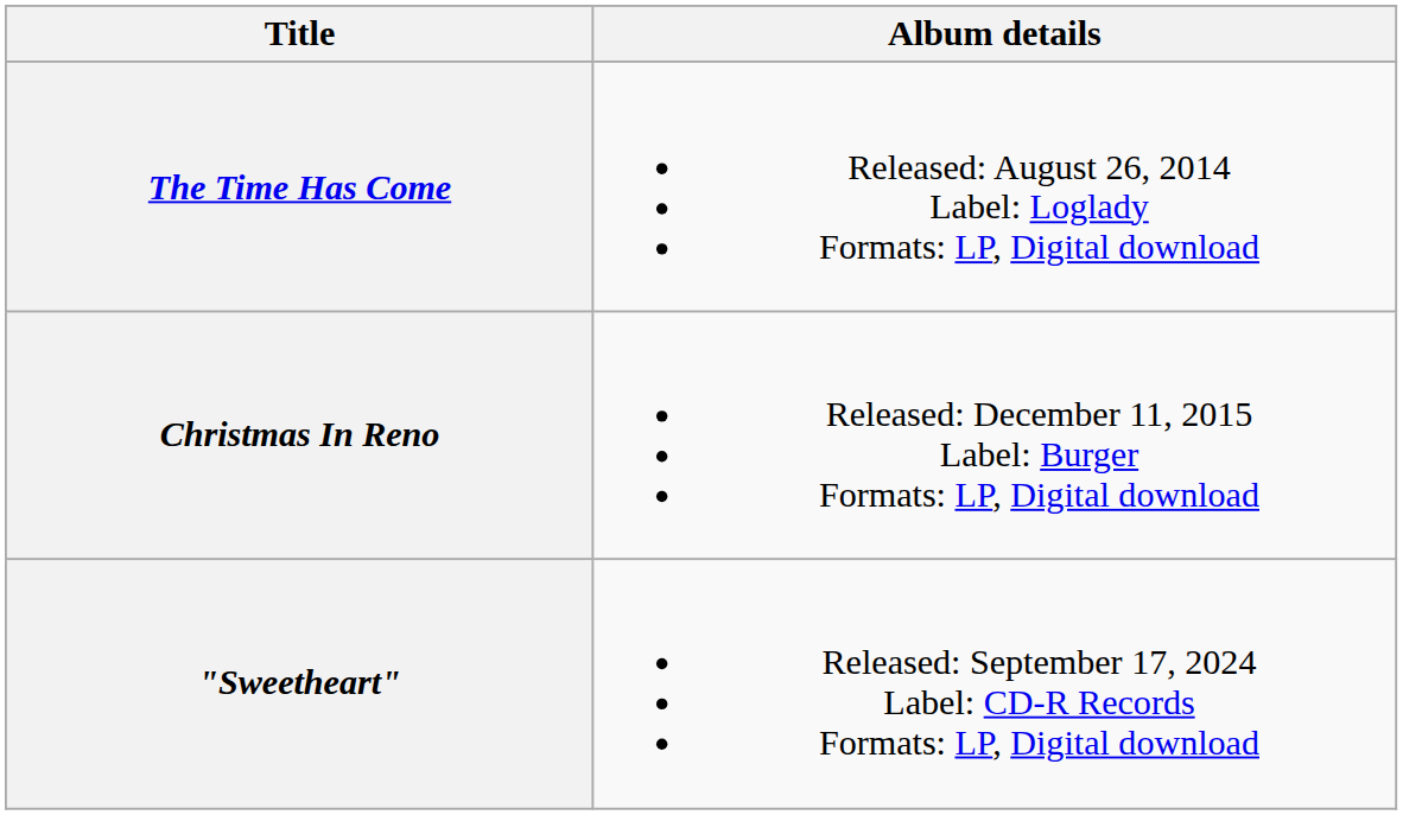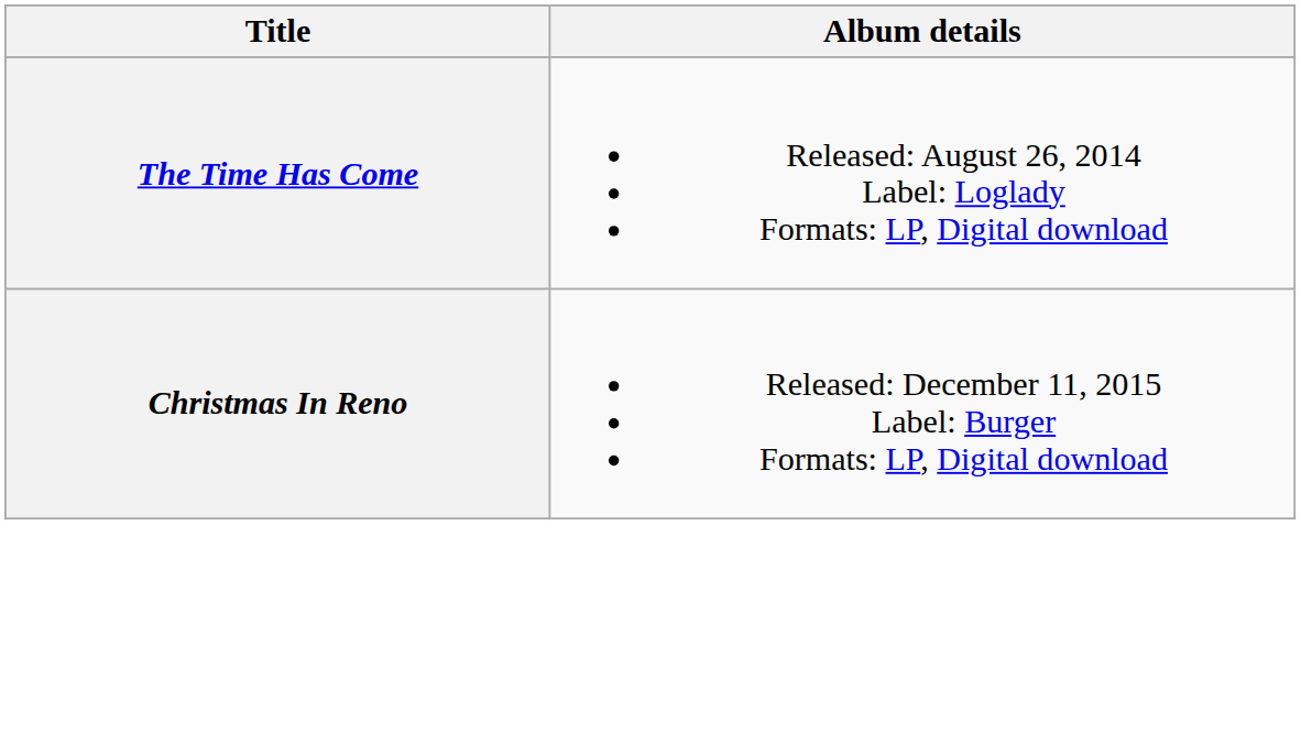- row: "Sweetheart" | Released: September 17, 2024 Label: CD-R Records Formats: LP, Digital download
